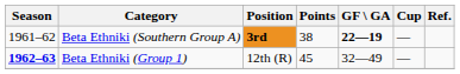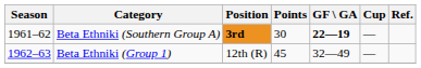Beta Ethniki (Southern Group A) | Points: 38 -> 30
Beta Ethniki (Group 1) | Season: bold -> normal
